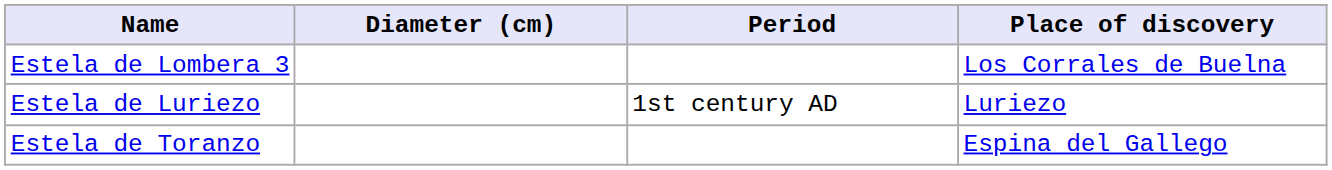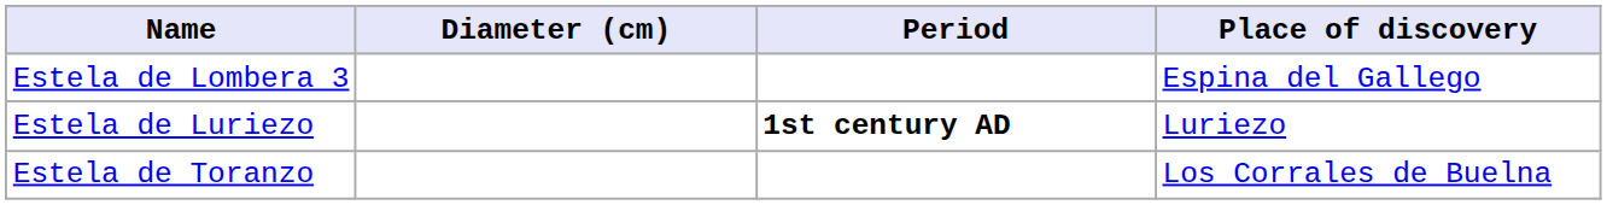Estela de Lombera 3 | Place of discovery: Los Corrales de Buelna -> Espina del Gallego
Estela de Luriezo | Period: normal -> bold
Estela de Toranzo | Place of discovery: Espina del Gallego -> Los Corrales de Buelna
